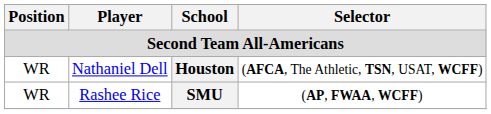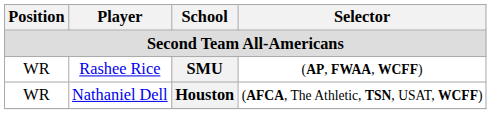rows swapped: Nathaniel Dell <-> Rashee Rice
